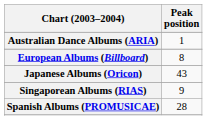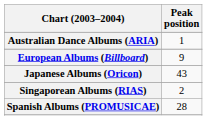European Albums (Billboard) | Peak position: 8 -> 9
Singaporean Albums (RIAS) | Peak position: 9 -> 2
